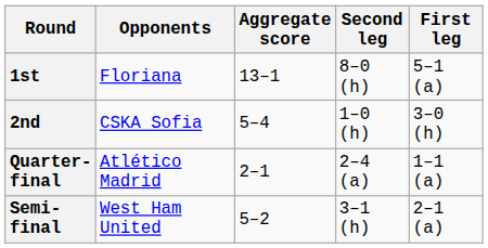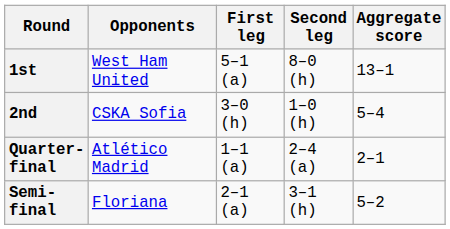columns swapped: First leg <-> Aggregate score
1st | Opponents: Floriana -> West Ham United
Semi-final | Opponents: West Ham United -> Floriana
